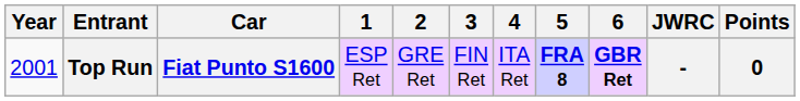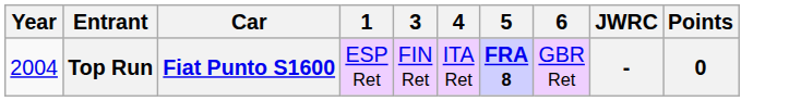- column: 2 | GRE Ret
Top Run | Year: 2001 -> 2004
Top Run | 6: bold -> normal
